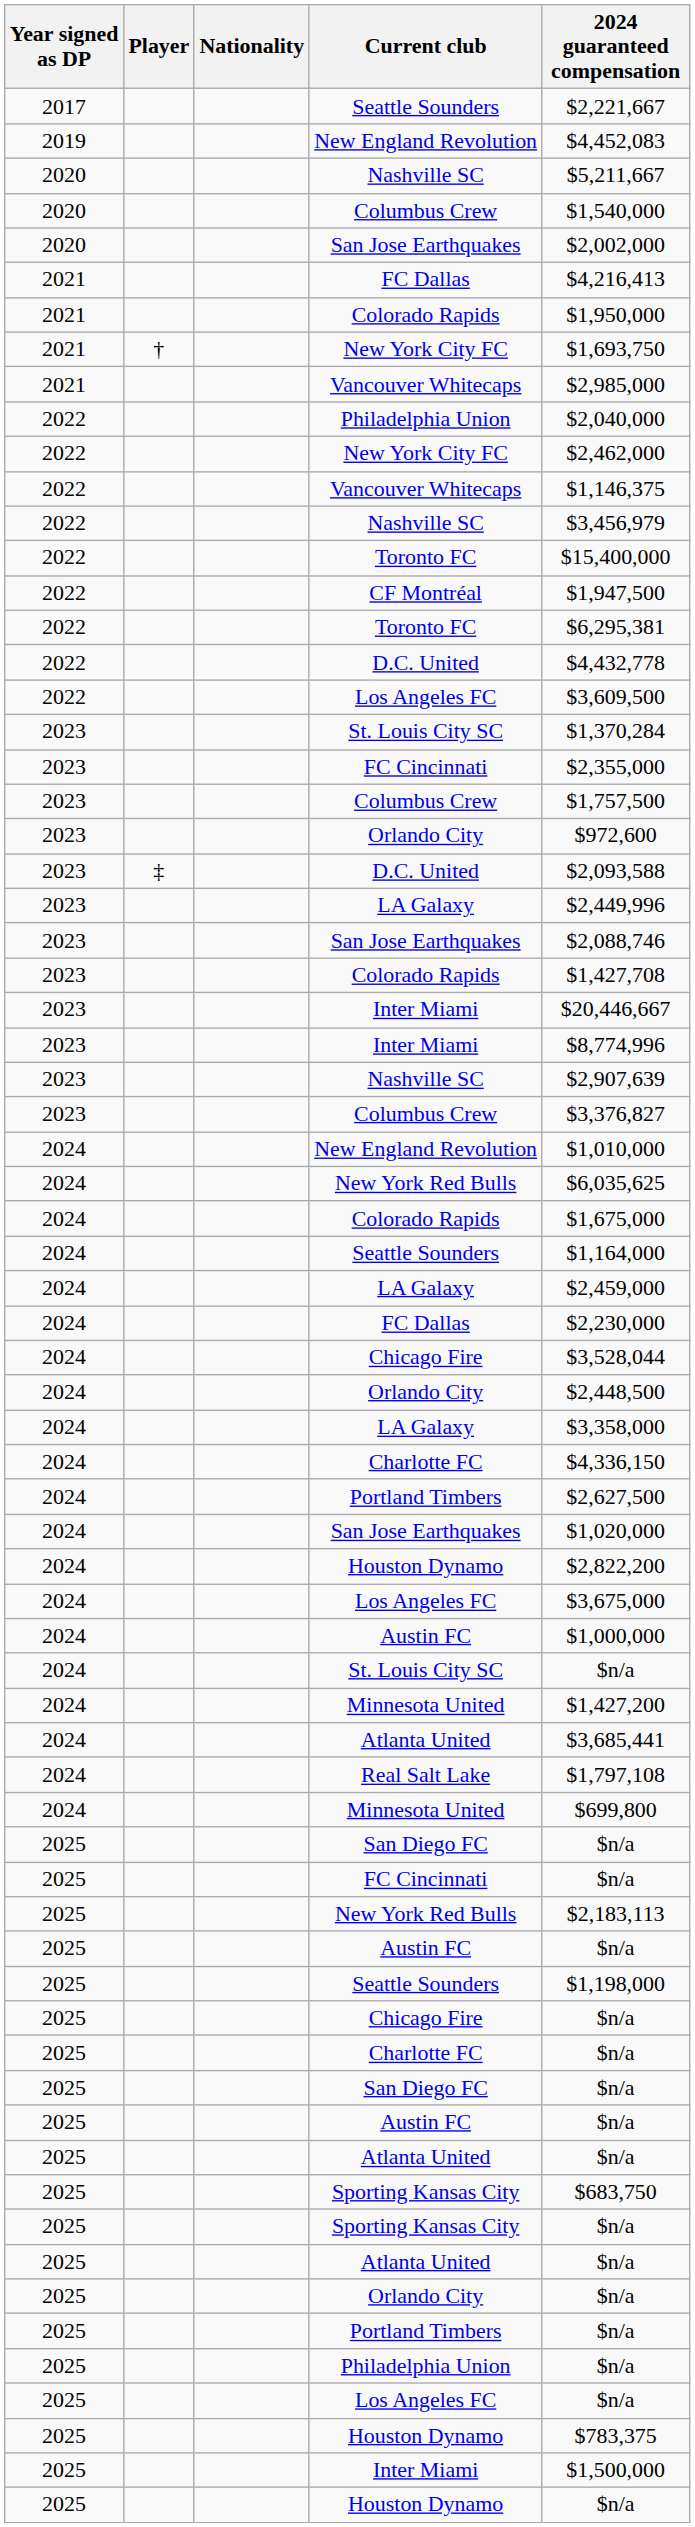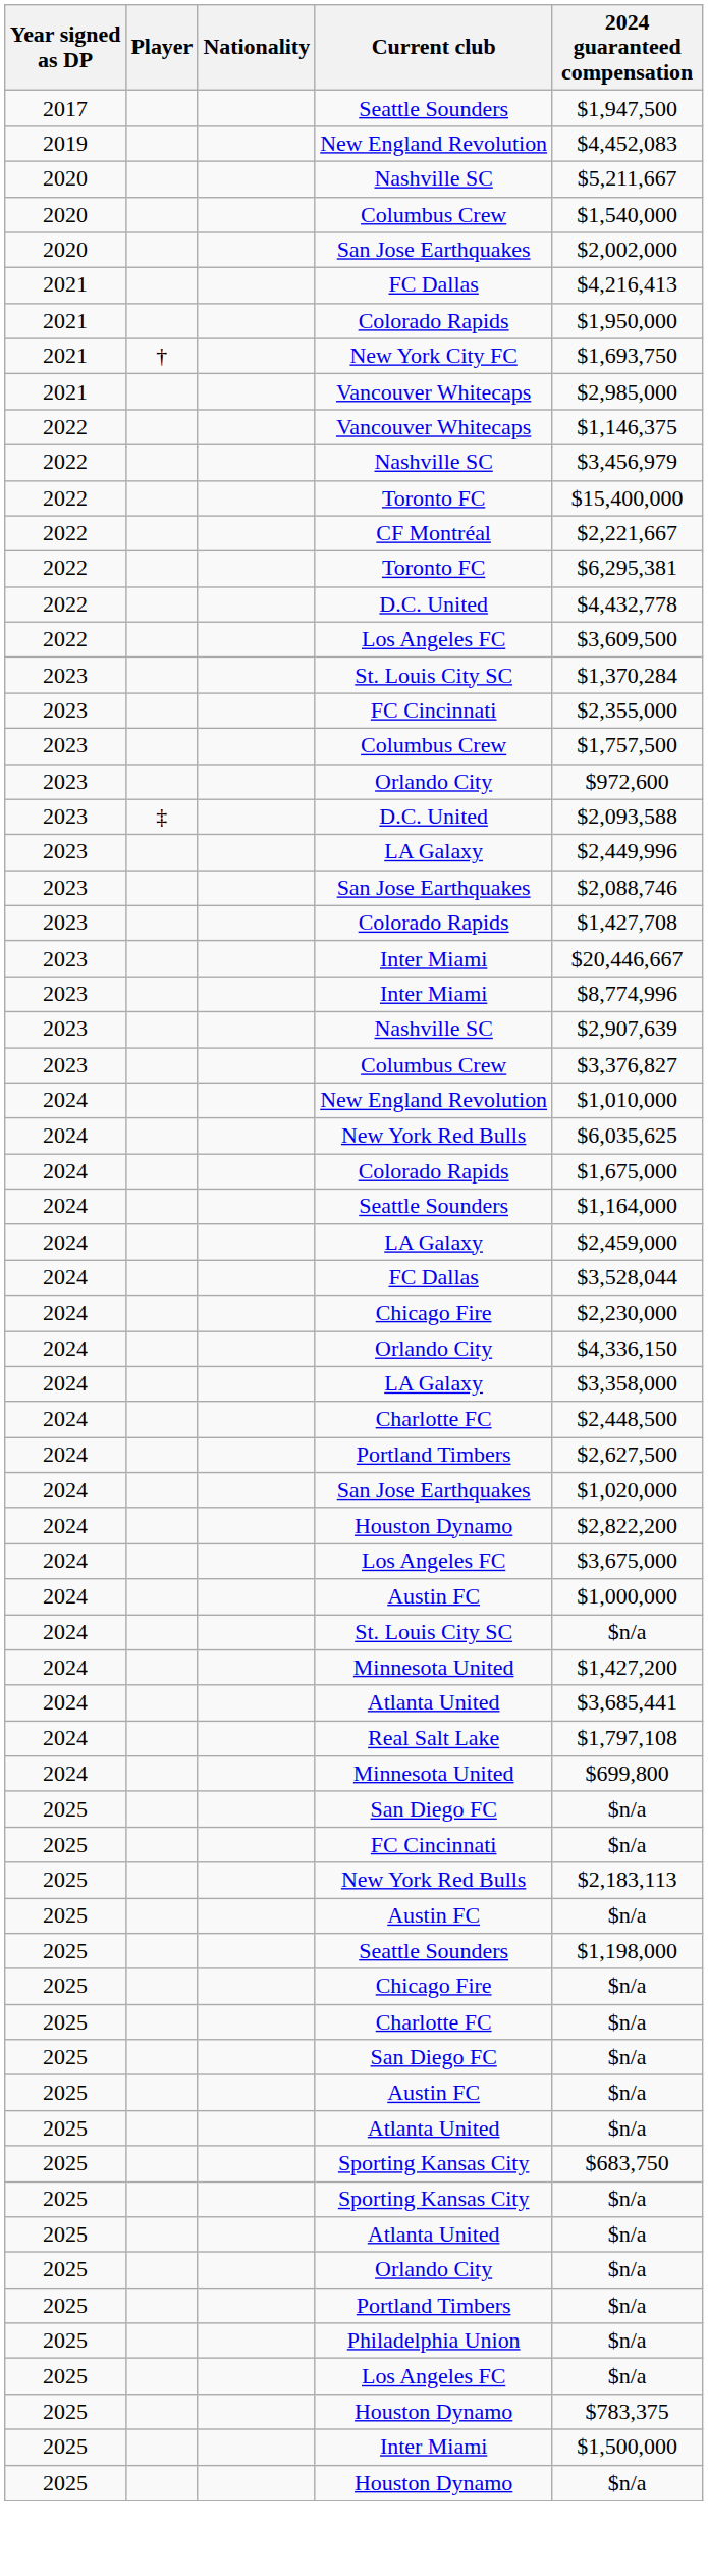2017 / Seattle Sounders | 2024 guaranteed compensation: $2,221,667 -> $1,947,500
- row: 2022 | Philadelphia Union | $2,040,000
- row: 2022 | New York City FC | $2,462,000
CF Montréal | 2024 guaranteed compensation: $1,947,500 -> $2,221,667
2024 / FC Dallas | 2024 guaranteed compensation: $2,230,000 -> $3,528,044
2024 / Chicago Fire | 2024 guaranteed compensation: $3,528,044 -> $2,230,000
2024 / Orlando City | 2024 guaranteed compensation: $2,448,500 -> $4,336,150
2024 / Charlotte FC | 2024 guaranteed compensation: $4,336,150 -> $2,448,500
